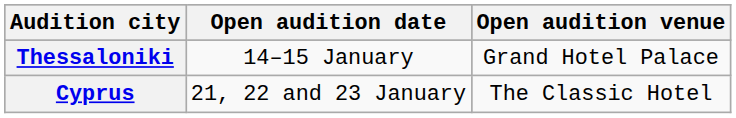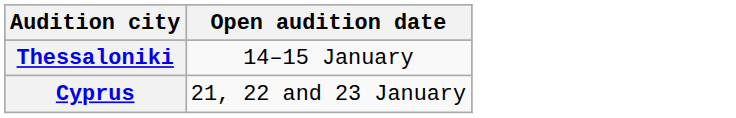- column: Open audition venue | Grand Hotel Palace | The Classic Hotel
